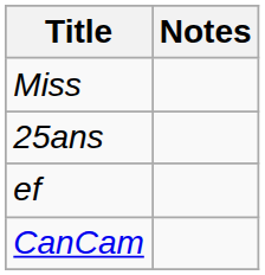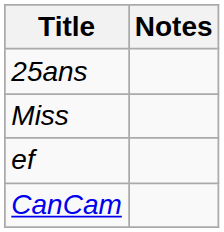rows swapped: Miss <-> 25ans
